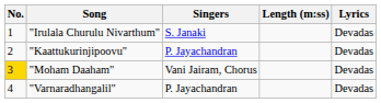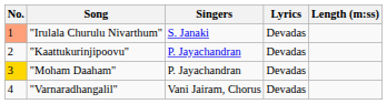columns swapped: Lyrics <-> Length (m:ss)
"Irulala Churulu Nivarthum" | No.: no background -> lightsalmon background
"Moham Daaham" | Singers: Vani Jairam, Chorus -> P. Jayachandran
"Varnaradhangalil" | Singers: P. Jayachandran -> Vani Jairam, Chorus
